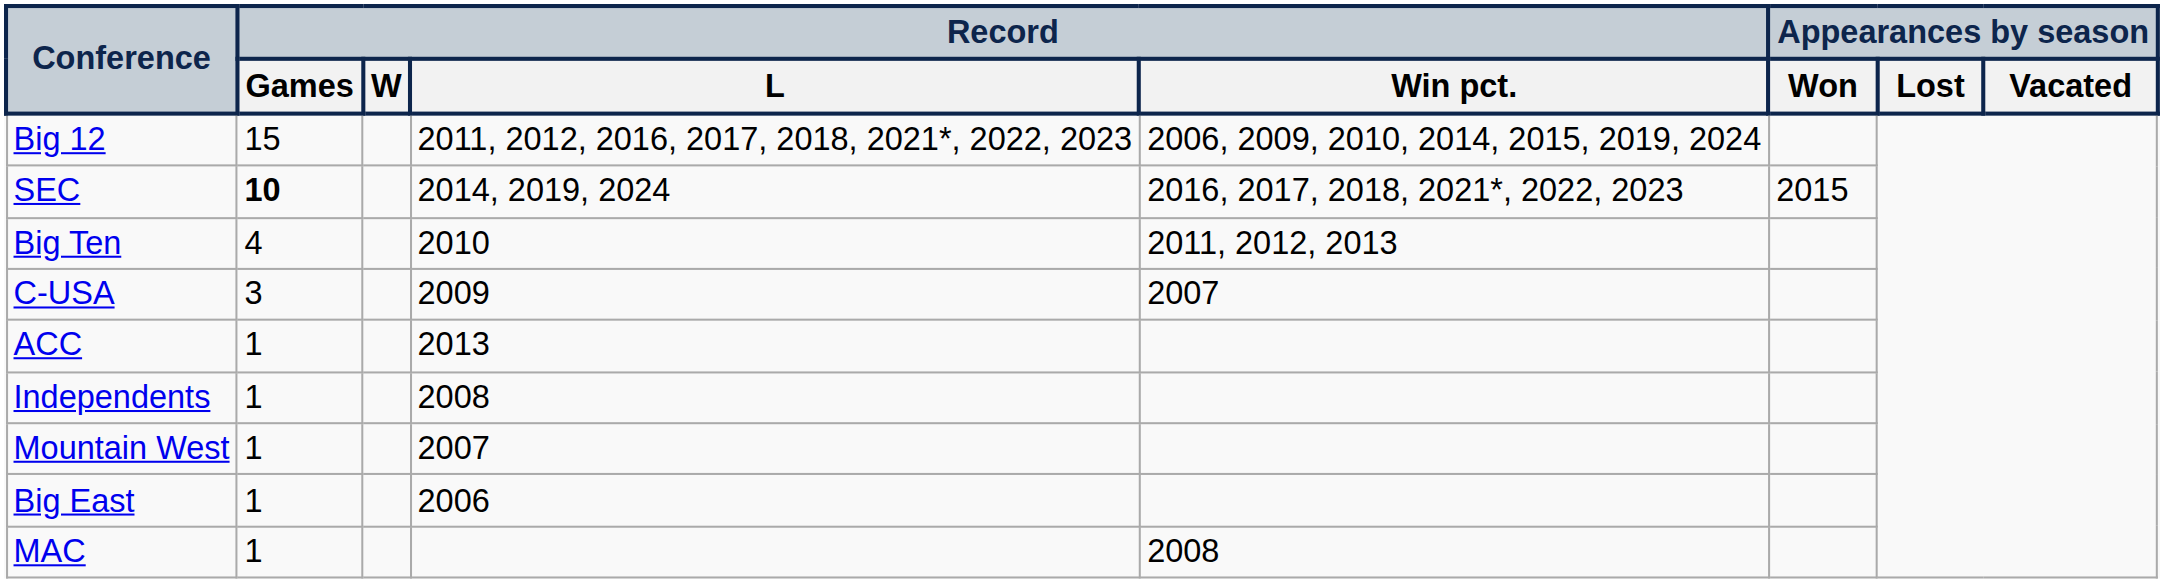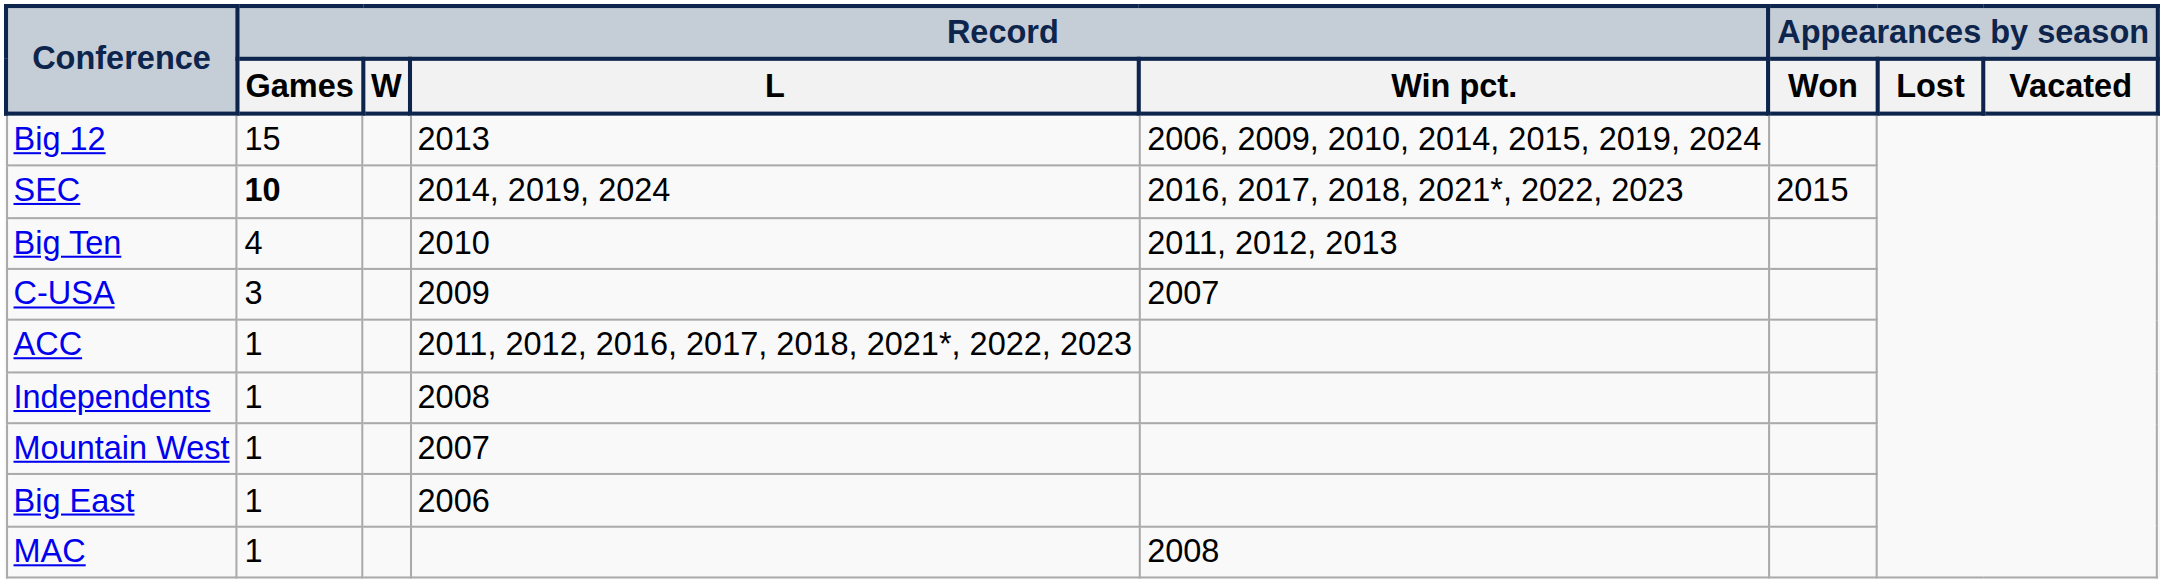Big 12 | Record / L: 2011, 2012, 2016, 2017, 2018, 2021*, 2022, 2023 -> 2013
ACC | Record / L: 2013 -> 2011, 2012, 2016, 2017, 2018, 2021*, 2022, 2023
